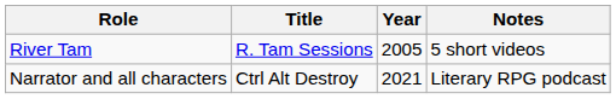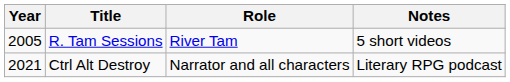columns swapped: Year <-> Role
